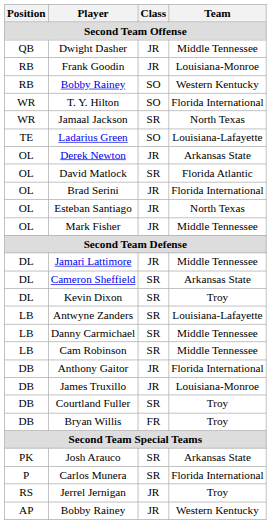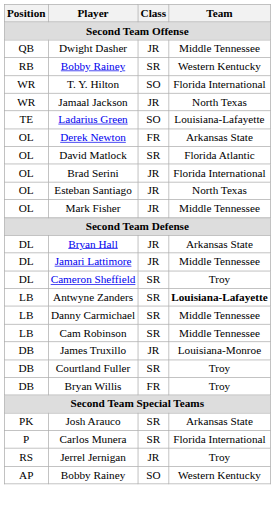- row: RB | Frank Goodin | JR | Louisiana-Monroe
RB / Bobby Rainey | Class: SO -> SR
Jamaal Jackson | Class: SR -> JR
Derek Newton | Class: JR -> FR
+ row: DL | Bryan Hall | JR | Arkansas State
Cameron Sheffield | Team: Arkansas State -> Troy
- row: DL | Kevin Dixon | SR | Troy
Antwyne Zanders | Team: normal -> bold
- row: DB | Anthony Gaitor | JR | Florida International
AP / Bobby Rainey | Class: JR -> SO
